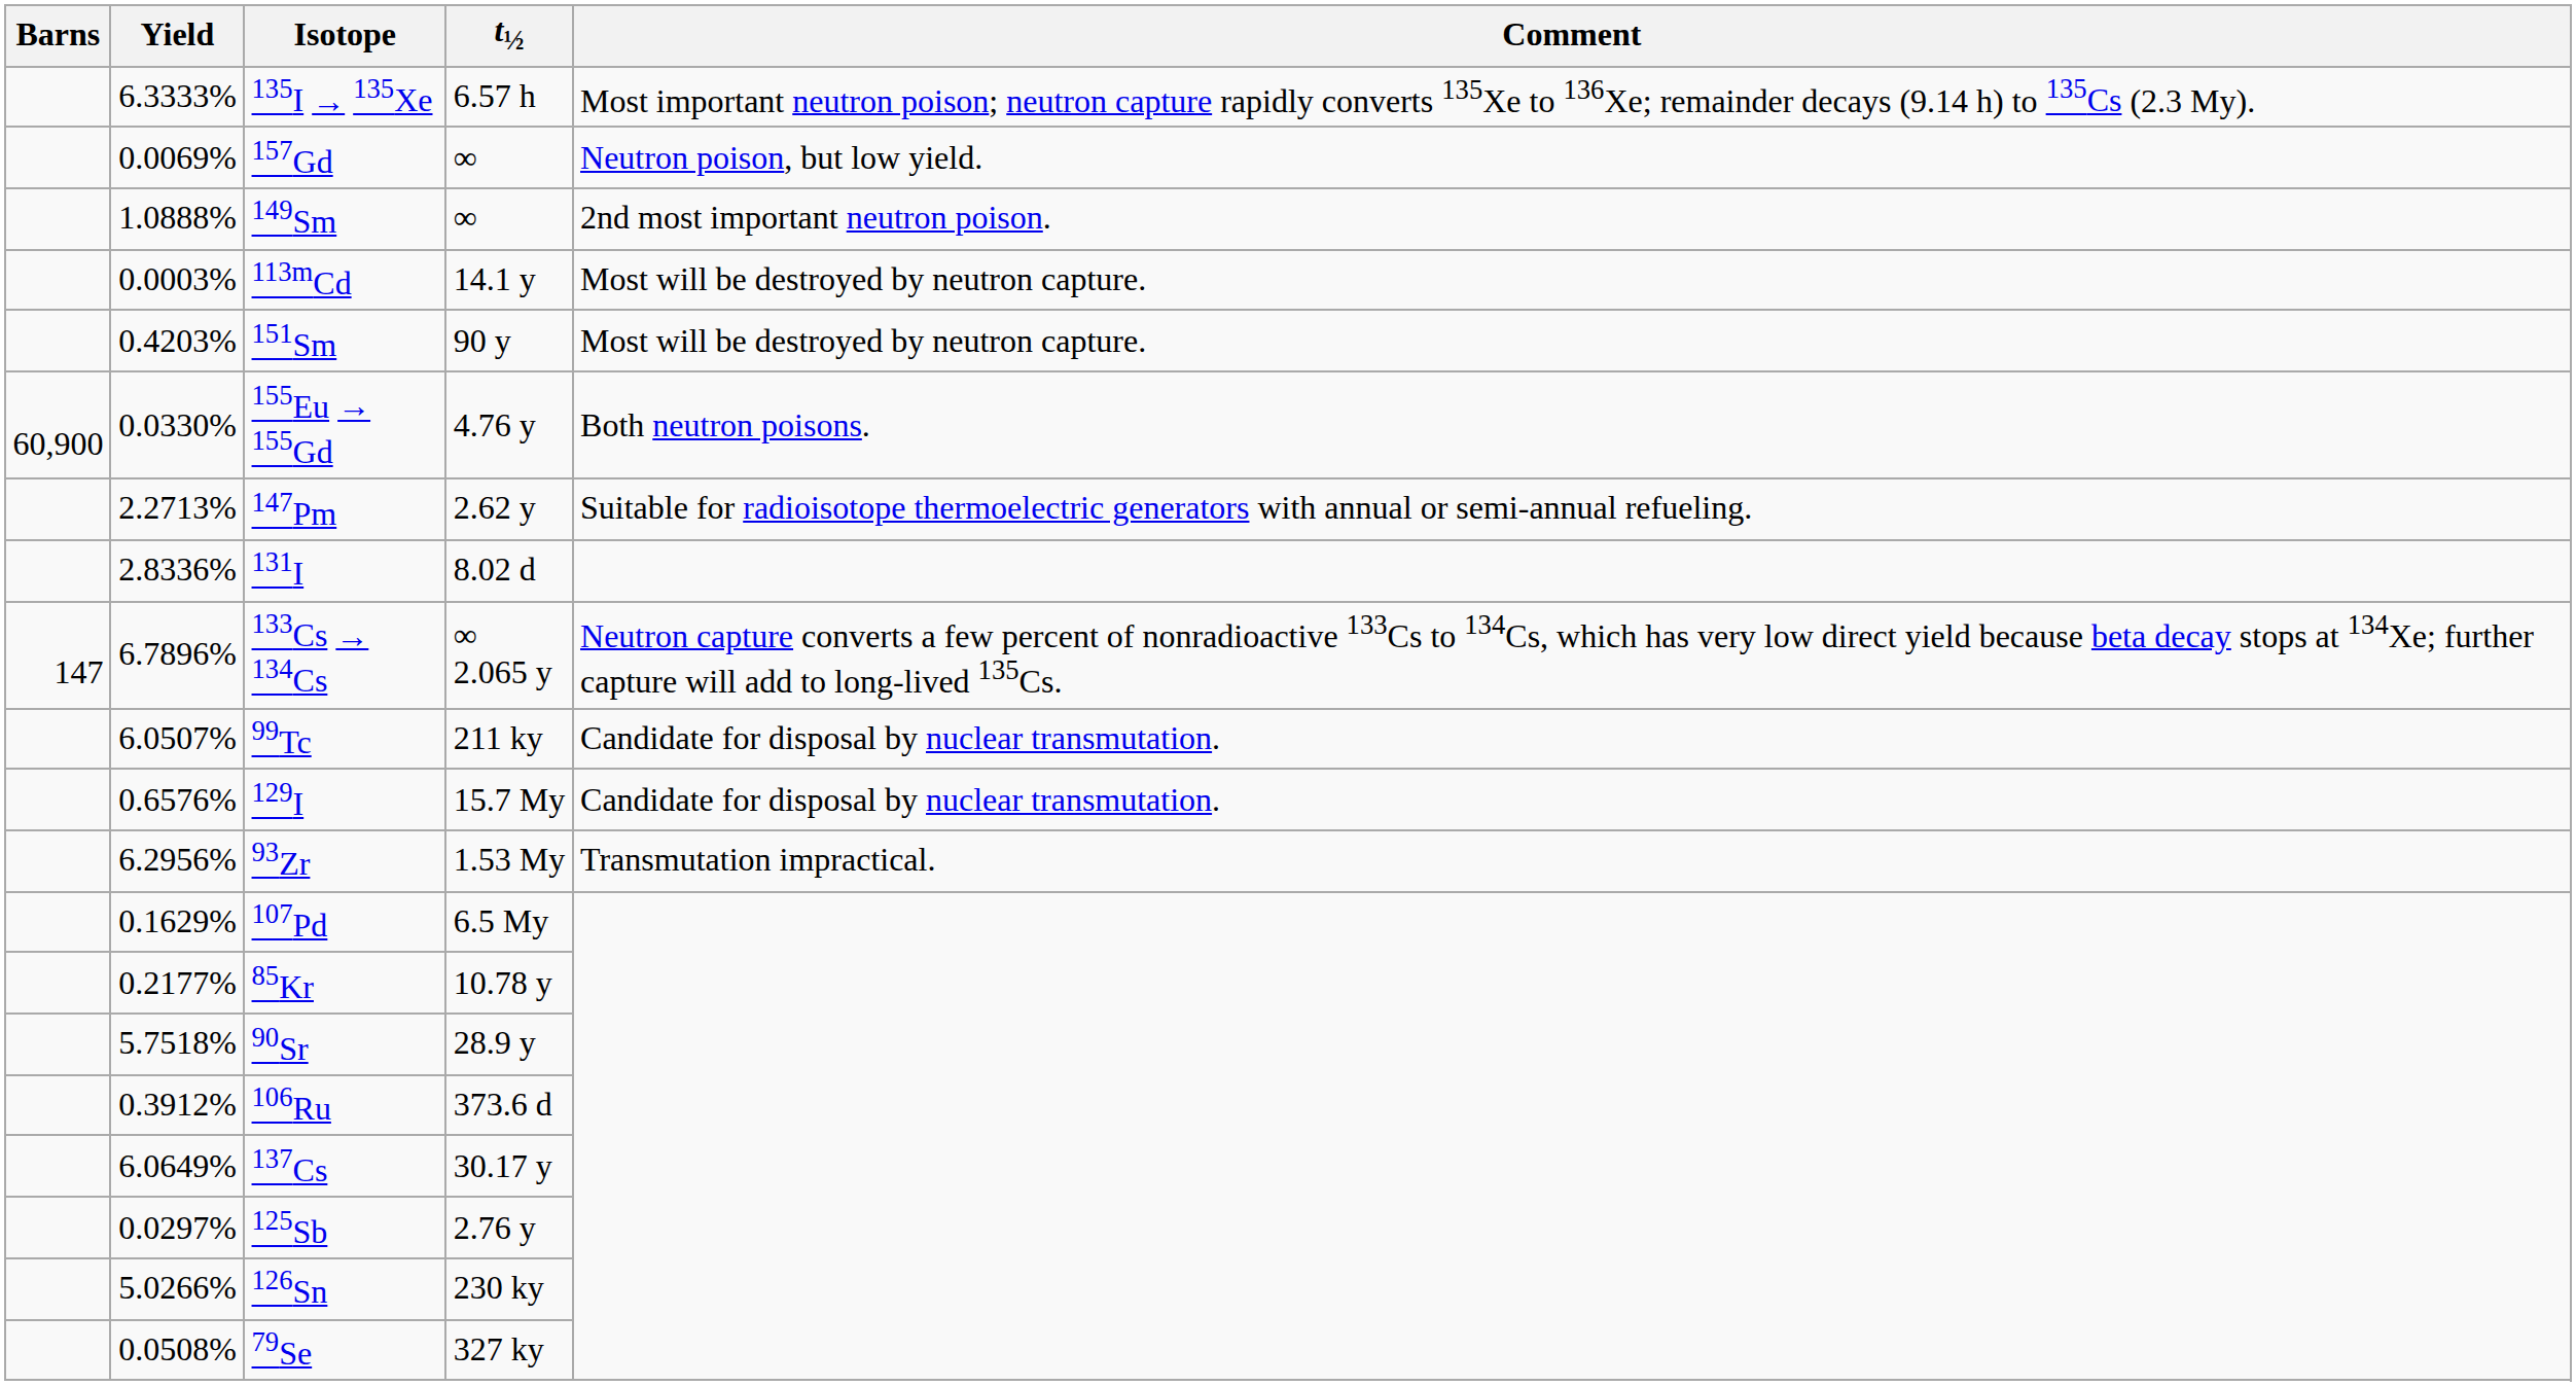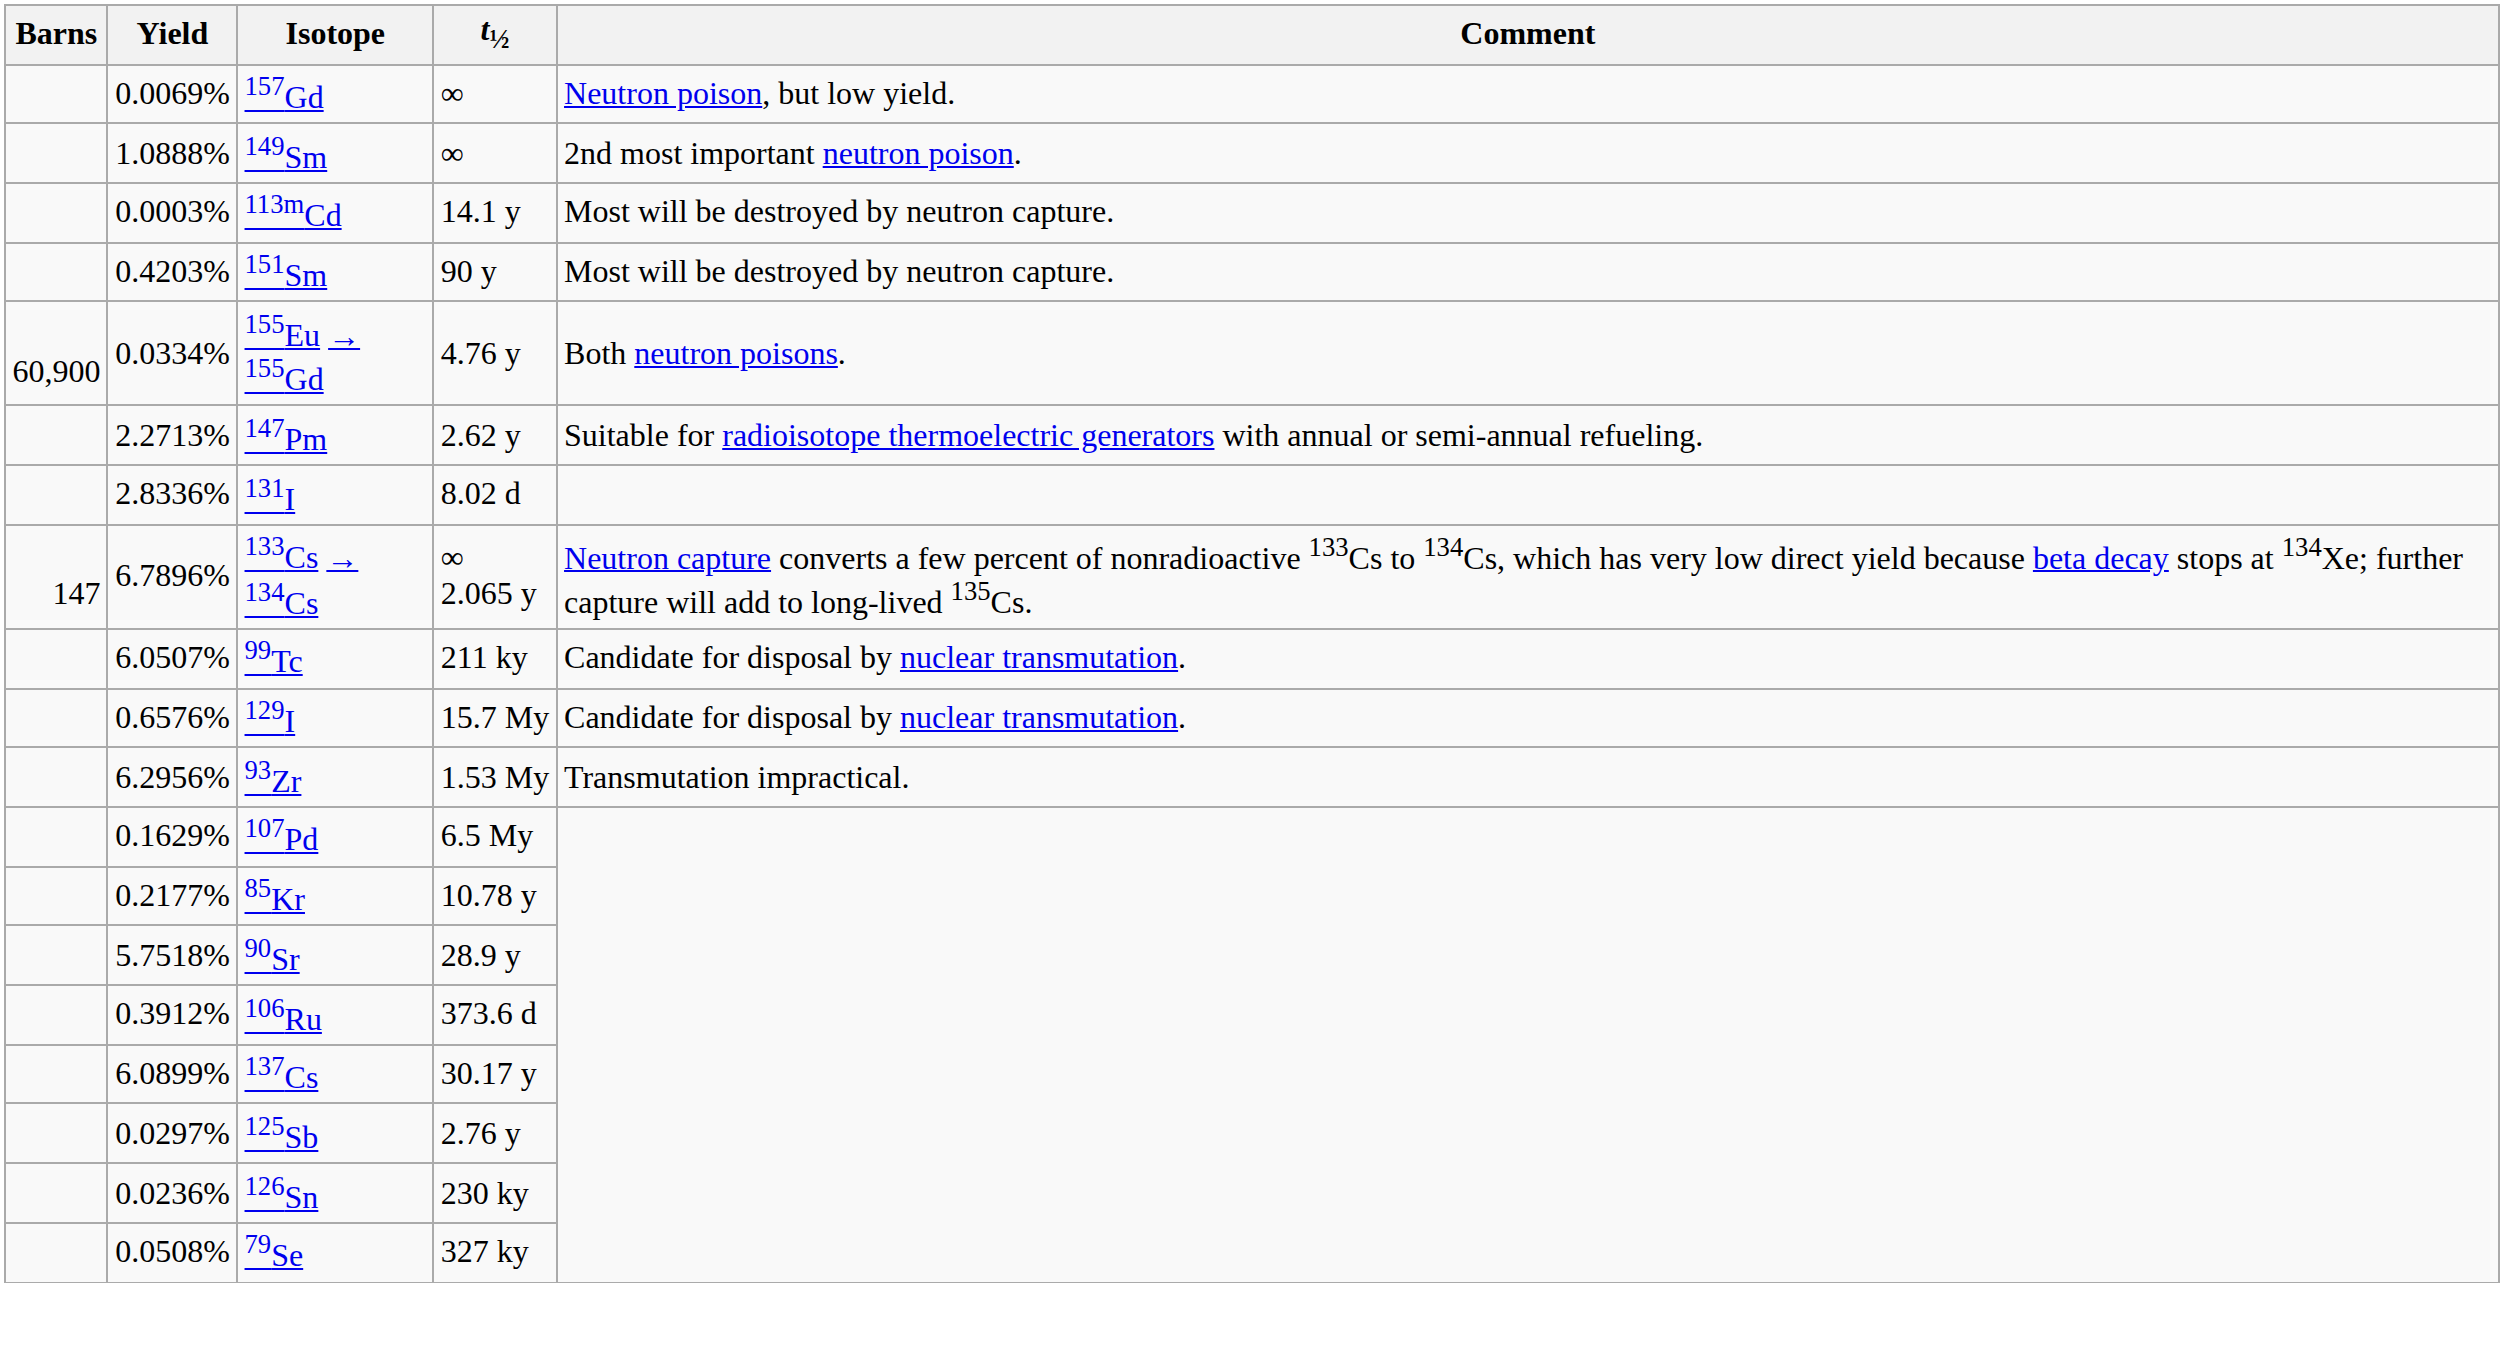- row: 6.3333% | 135I → 135Xe | 6.57 h | Most important neutron poison; neutron capture rapidly converts 135Xe to 136Xe; remainder decays (9.14 h) to 135Cs (2.3 My).
155Eu → 155Gd | Yield: 0.0330% -> 0.0334%
137Cs | Yield: 6.0649% -> 6.0899%
126Sn | Yield: 5.0266% -> 0.0236%
